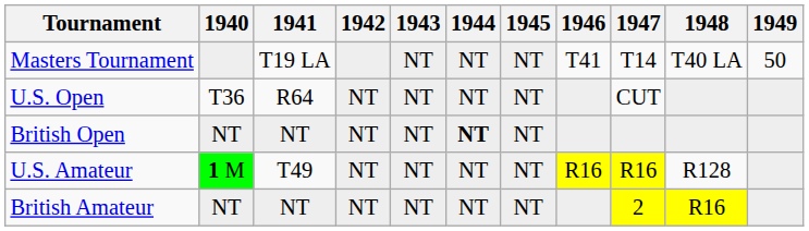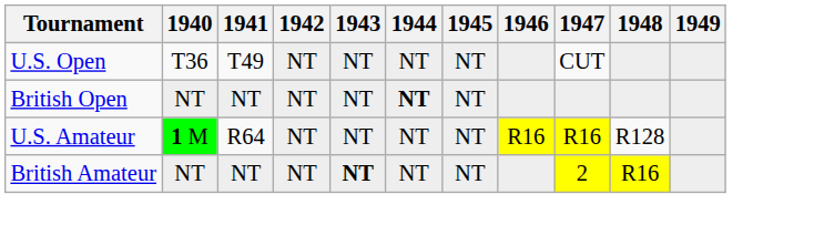- row: Masters Tournament | T19 LA | NT | NT | NT | T41 | T14 | T40 LA | 50
U.S. Open | 1941: R64 -> T49
U.S. Amateur | 1941: T49 -> R64
British Amateur | 1943: normal -> bold
